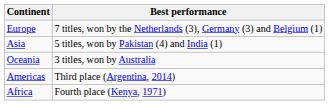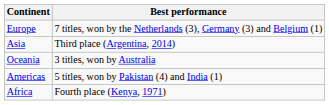Asia | Best performance: 5 titles, won by Pakistan (4) and India (1) -> Third place (Argentina, 2014)
Americas | Best performance: Third place (Argentina, 2014) -> 5 titles, won by Pakistan (4) and India (1)
